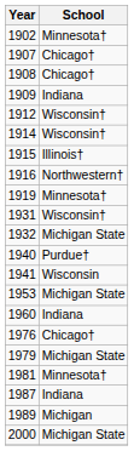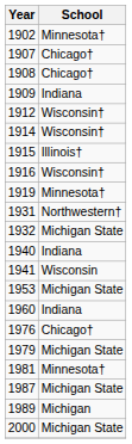1916 | School: Northwestern† -> Wisconsin†
1931 | School: Wisconsin† -> Northwestern†
1940 | School: Purdue† -> Indiana
1987 | School: Indiana -> Michigan State
